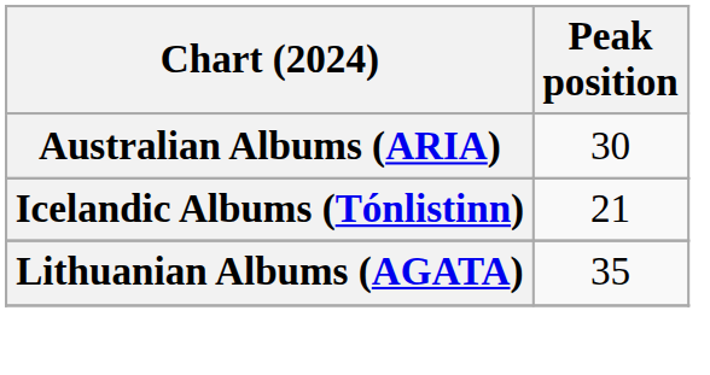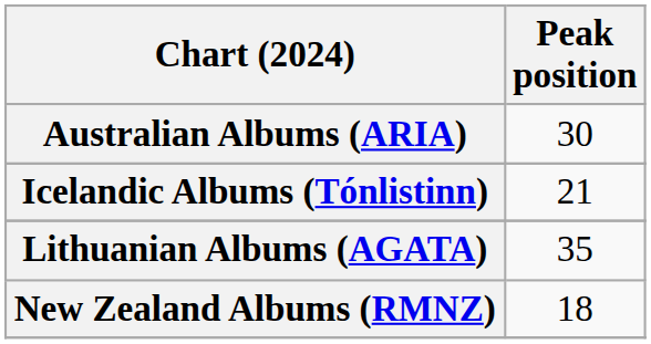+ row: New Zealand Albums (RMNZ) | 18
